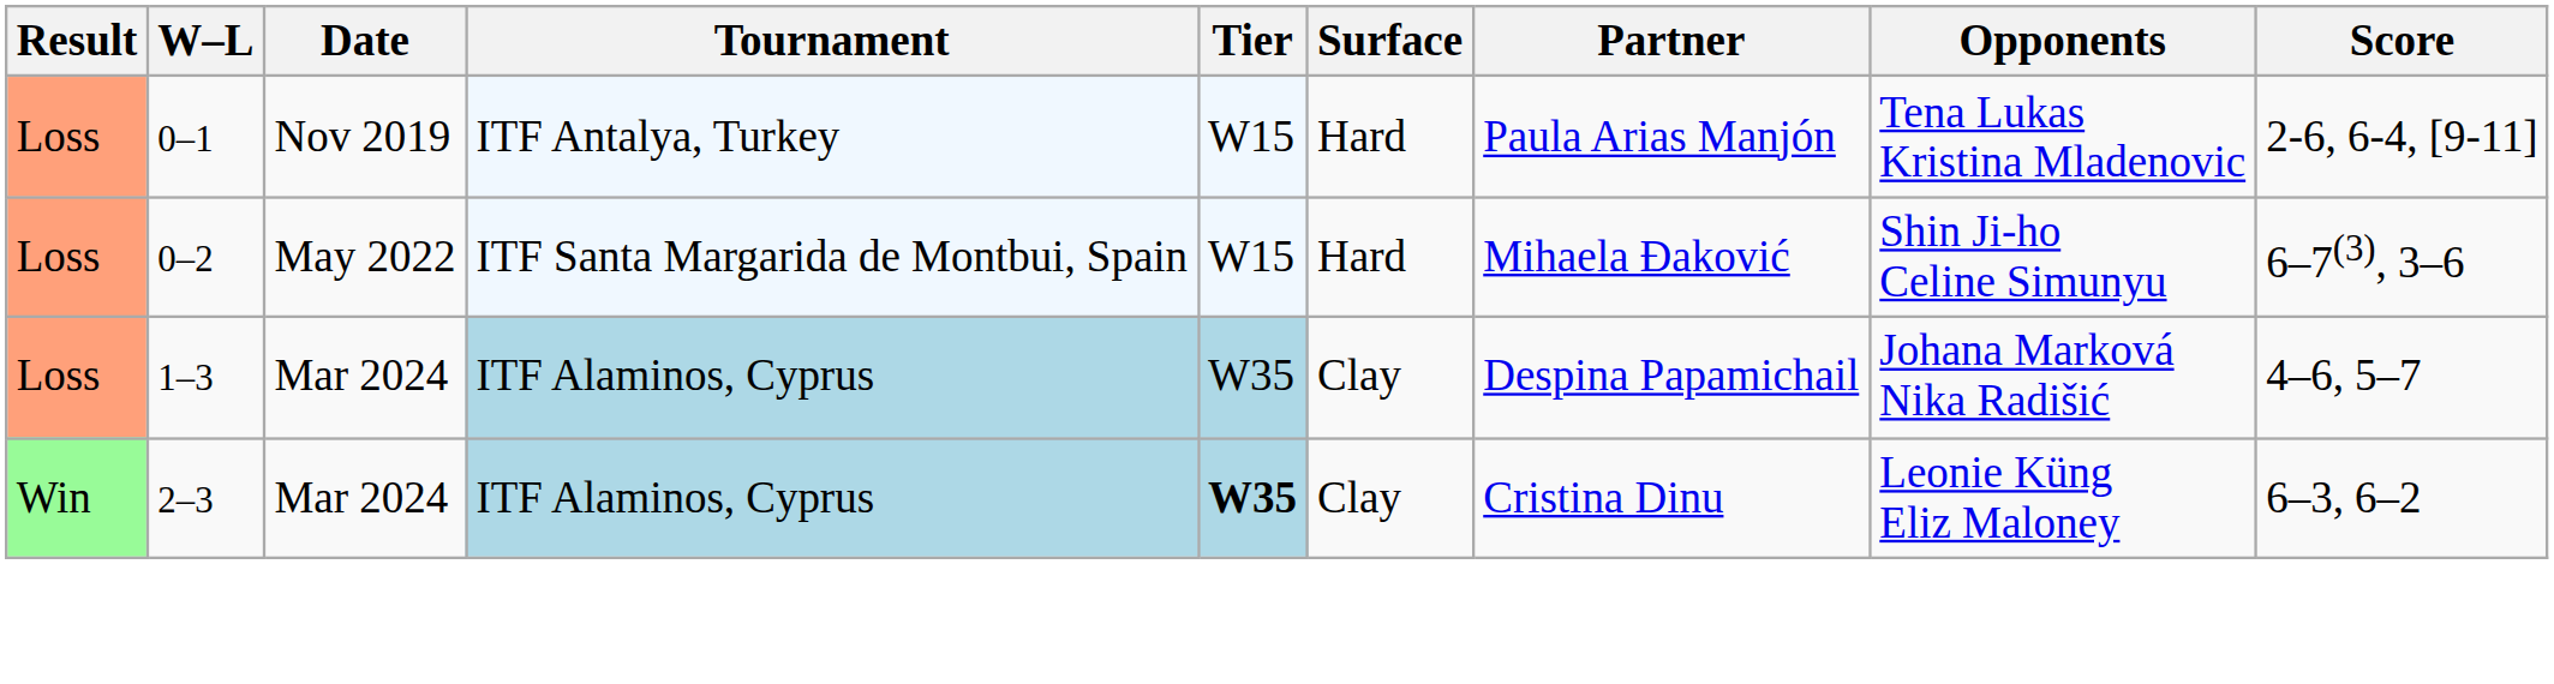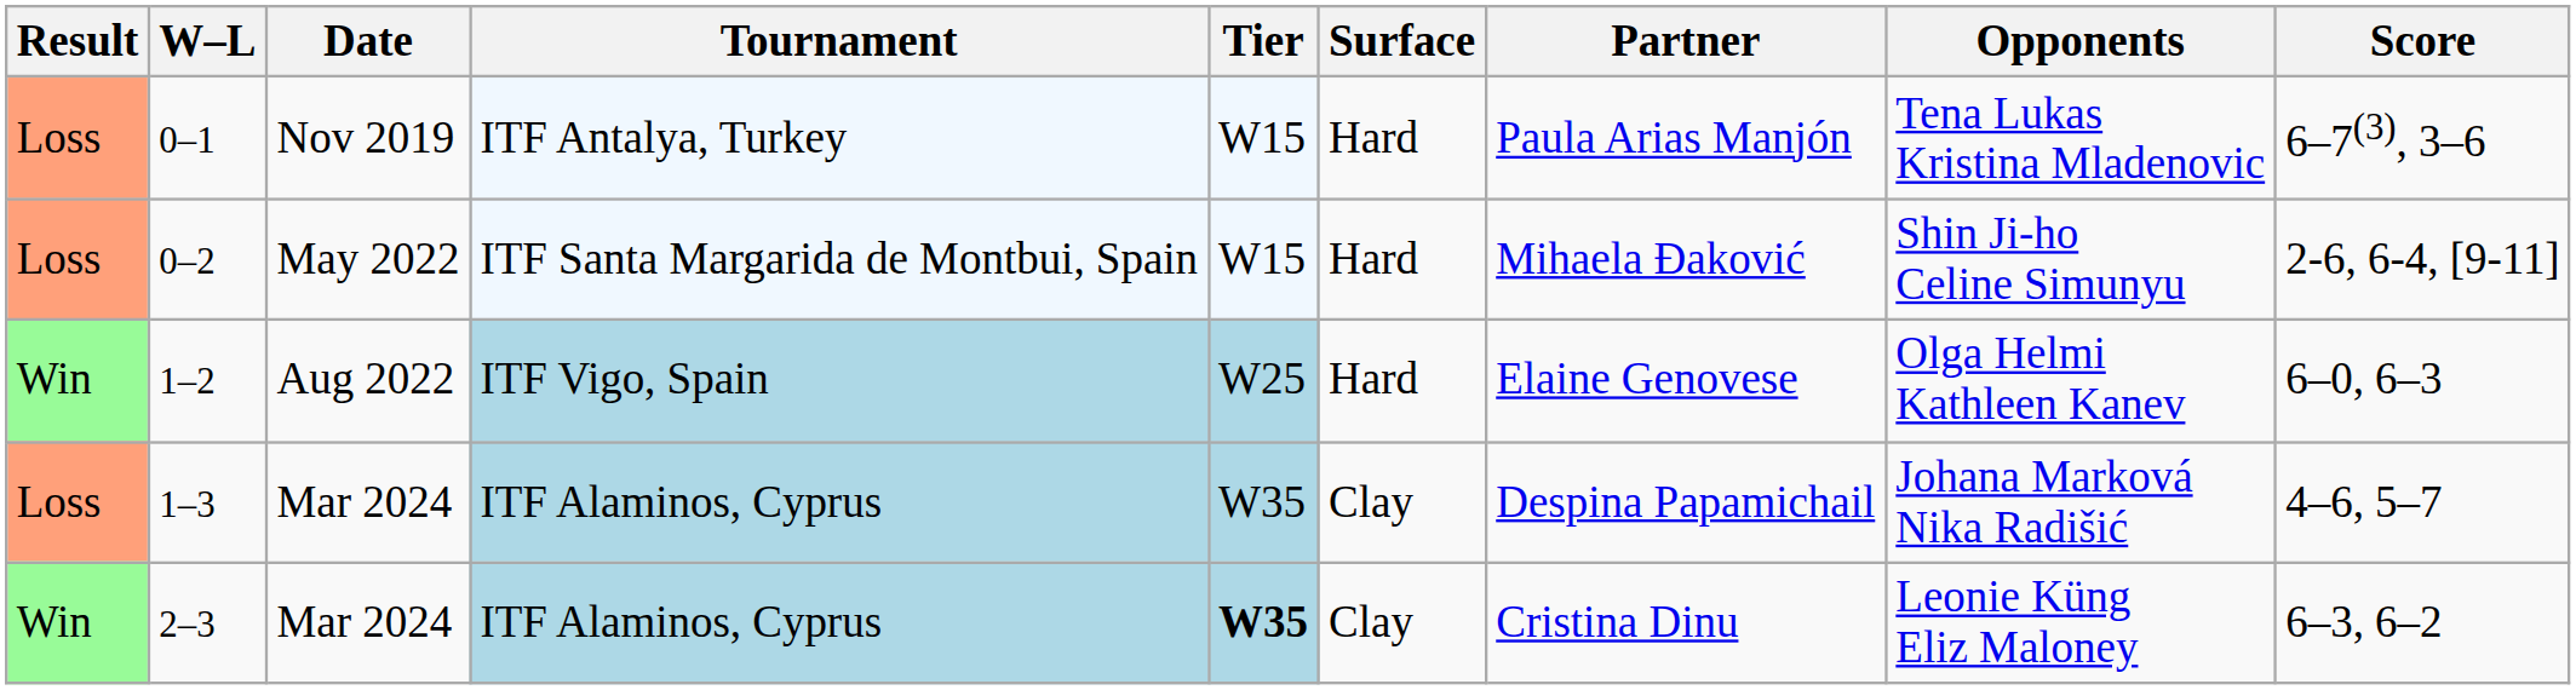0–1 | Score: 2-6, 6-4, [9-11] -> 6–7(3), 3–6
0–2 | Score: 6–7(3), 3–6 -> 2-6, 6-4, [9-11]
+ row: Win | 1–2 | Aug 2022 | ITF Vigo, Spain | W25 | Hard | Elaine Genovese | Olga Helmi Kathleen Kanev | 6–0, 6–3
